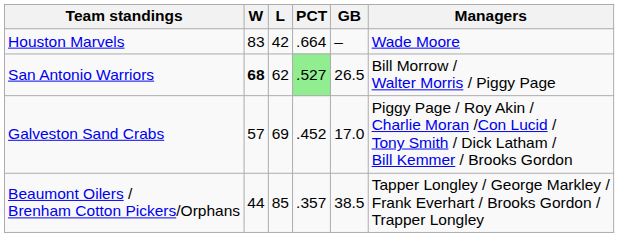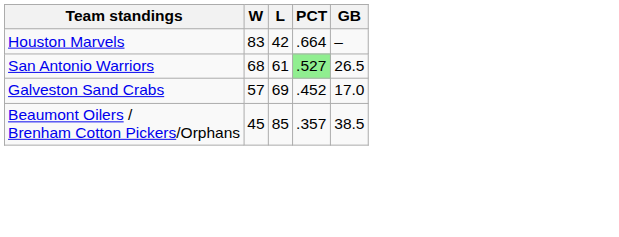- column: Managers | Wade Moore | Bill Morrow / Walter Morris / Piggy Page | Piggy Page / Roy Akin / Charlie Moran /Con Lucid / Tony Smith / Dick Latham / Bill Kemmer / Brooks Gordon | Tapper Longley / George Markley / Frank Everhart / Brooks Gordon / Trapper Longley
San Antonio Warriors | W: bold -> normal
San Antonio Warriors | L: 62 -> 61
Beaumont Oilers / Brenham Cotton Pickers/Orphans | W: 44 -> 45
